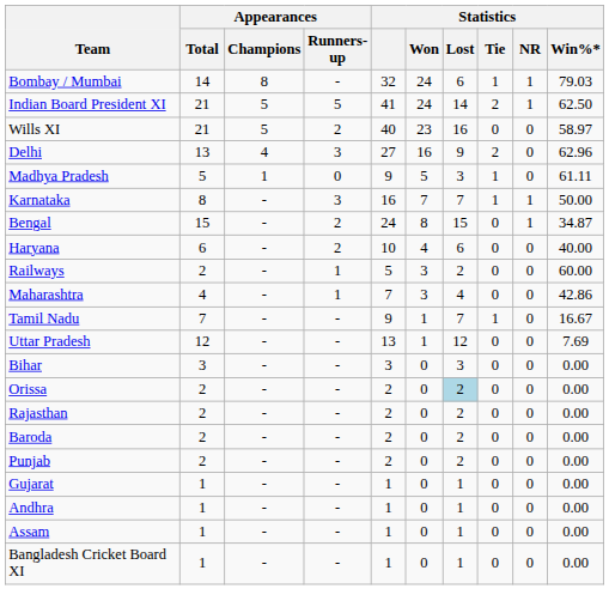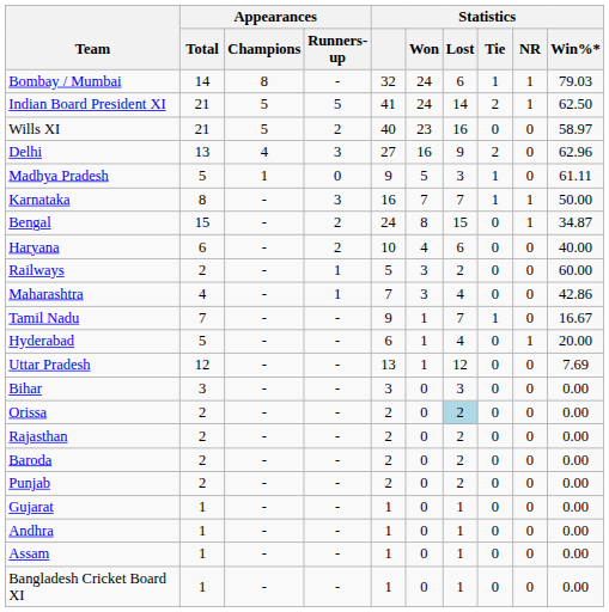+ row: Hyderabad | 5 | - | - | 6 | 1 | 4 | 0 | 1 | 20.00
